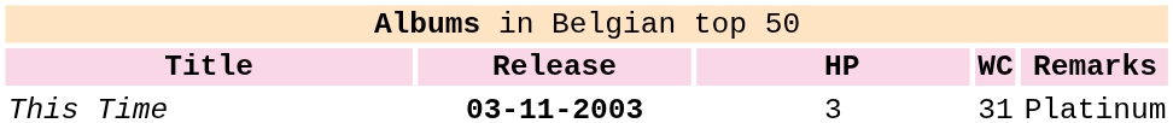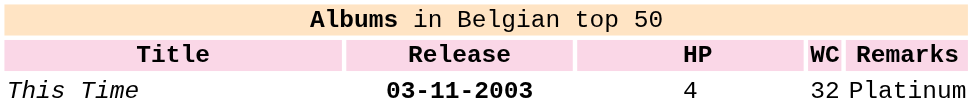This Time | column 3: 3 -> 4
This Time | column 4: 31 -> 32
